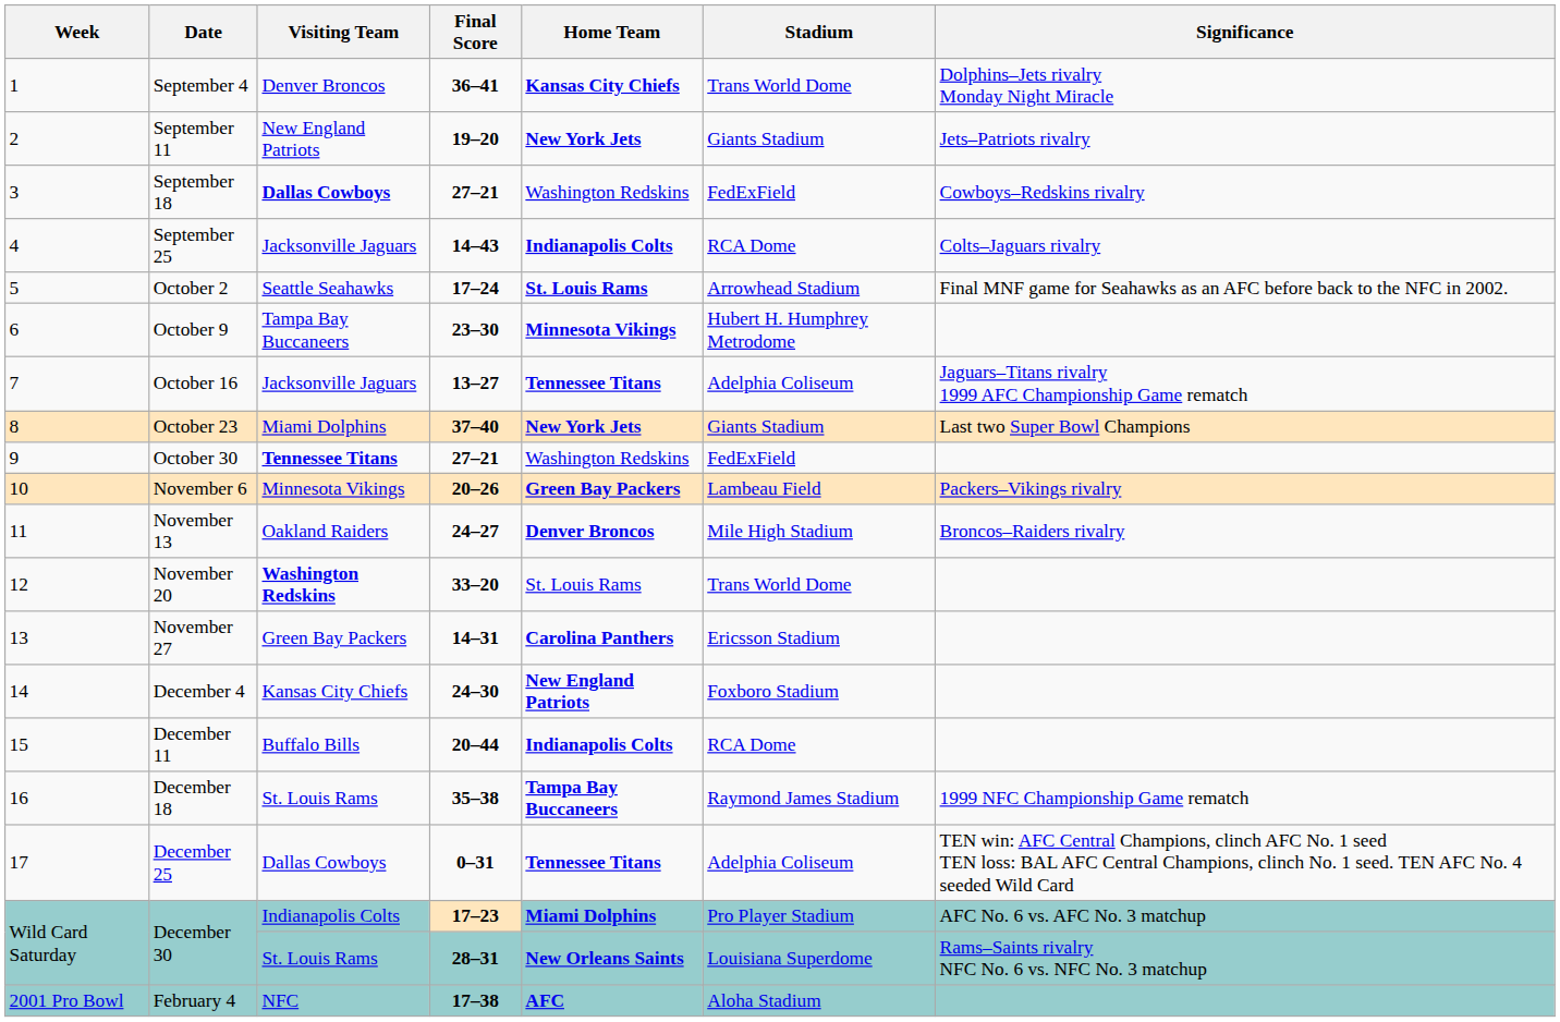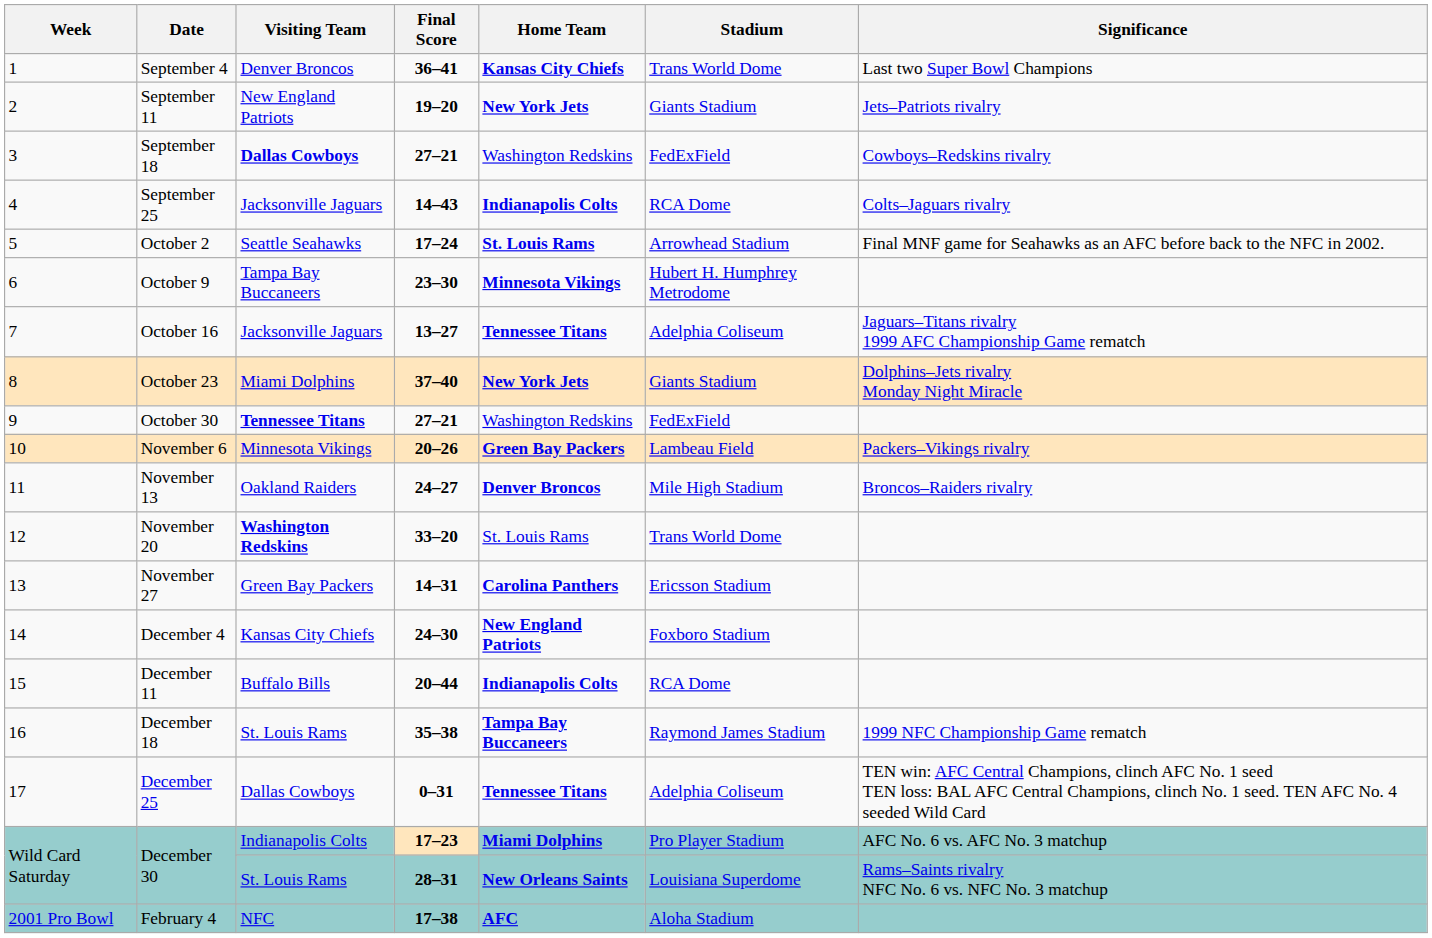September 4 | Significance: Dolphins–Jets rivalry Monday Night Miracle -> Last two Super Bowl Champions
October 23 | Significance: Last two Super Bowl Champions -> Dolphins–Jets rivalry Monday Night Miracle
